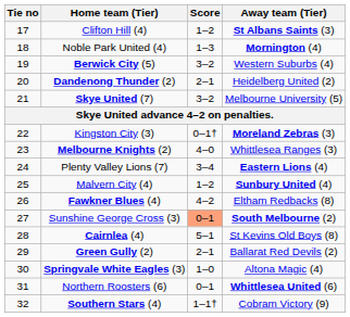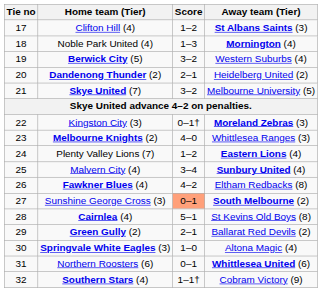Plenty Valley Lions (7) | Score: 3–4 -> 1–2
Malvern City (4) | Score: 1–2 -> 3–4
